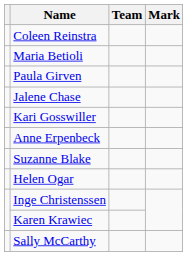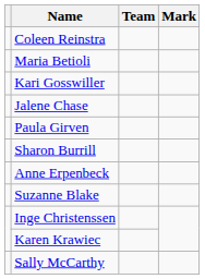rows swapped: Paula Girven <-> Kari Gosswiller
+ row: Sharon Burrill
- row: Helen Ogar
